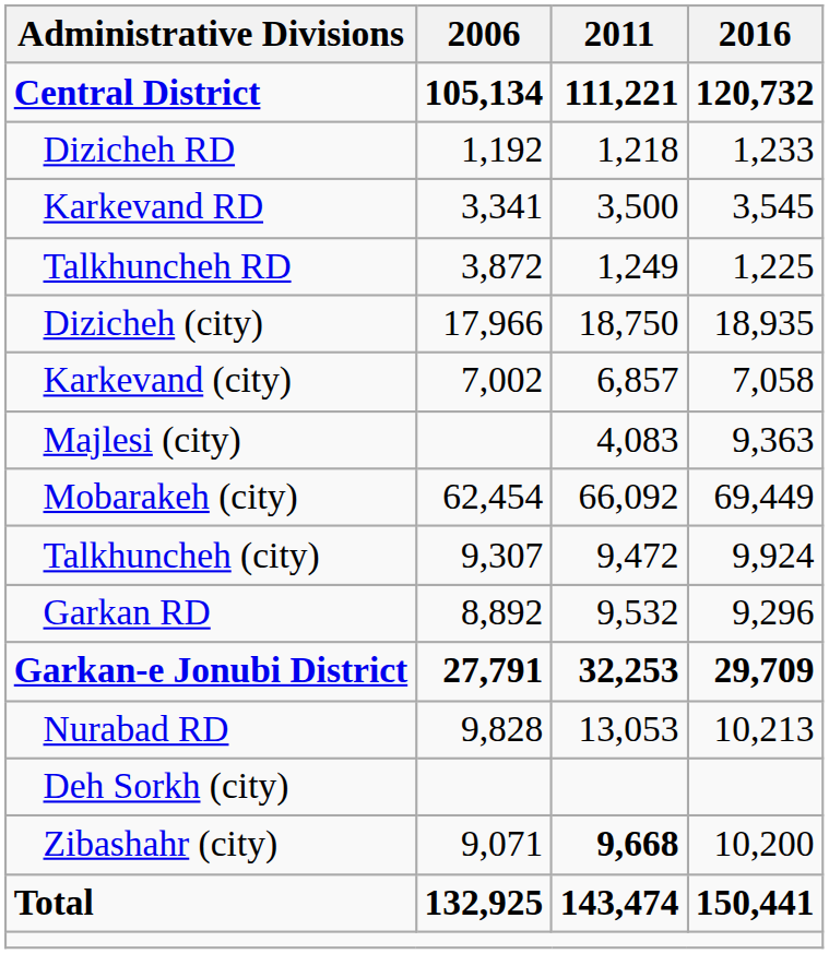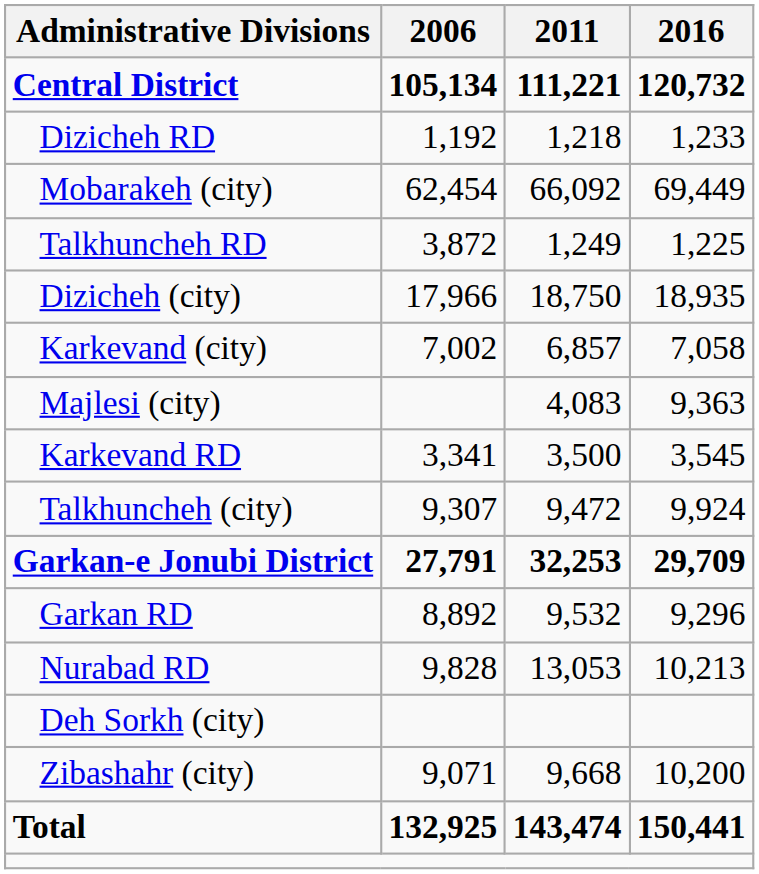rows swapped: Karkevand RD <-> Mobarakeh (city)
rows swapped: Garkan-e Jonubi District <-> Garkan RD
Zibashahr (city) | 2011: bold -> normal
